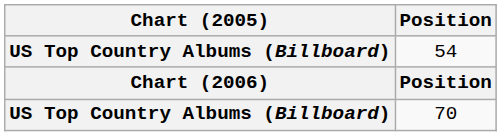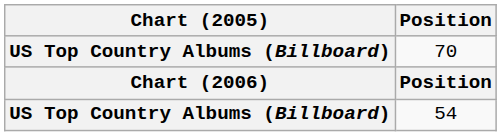rows swapped: 70 <-> 54
